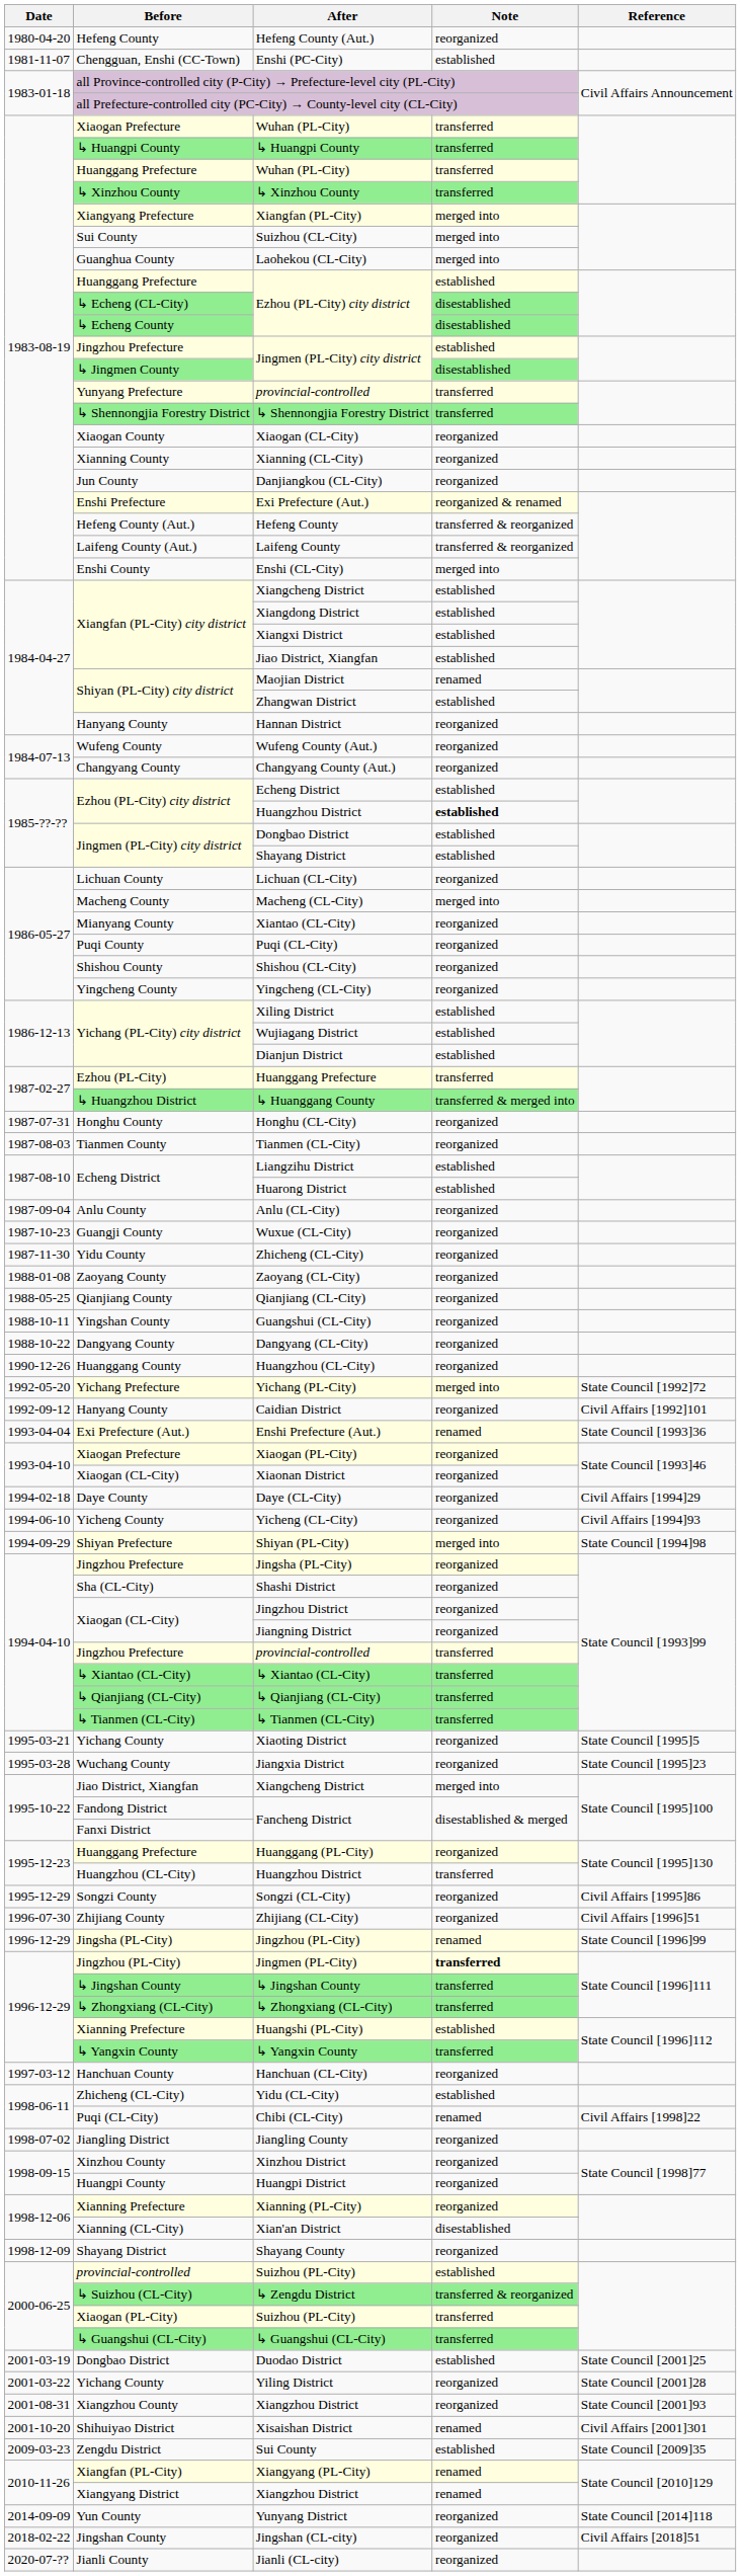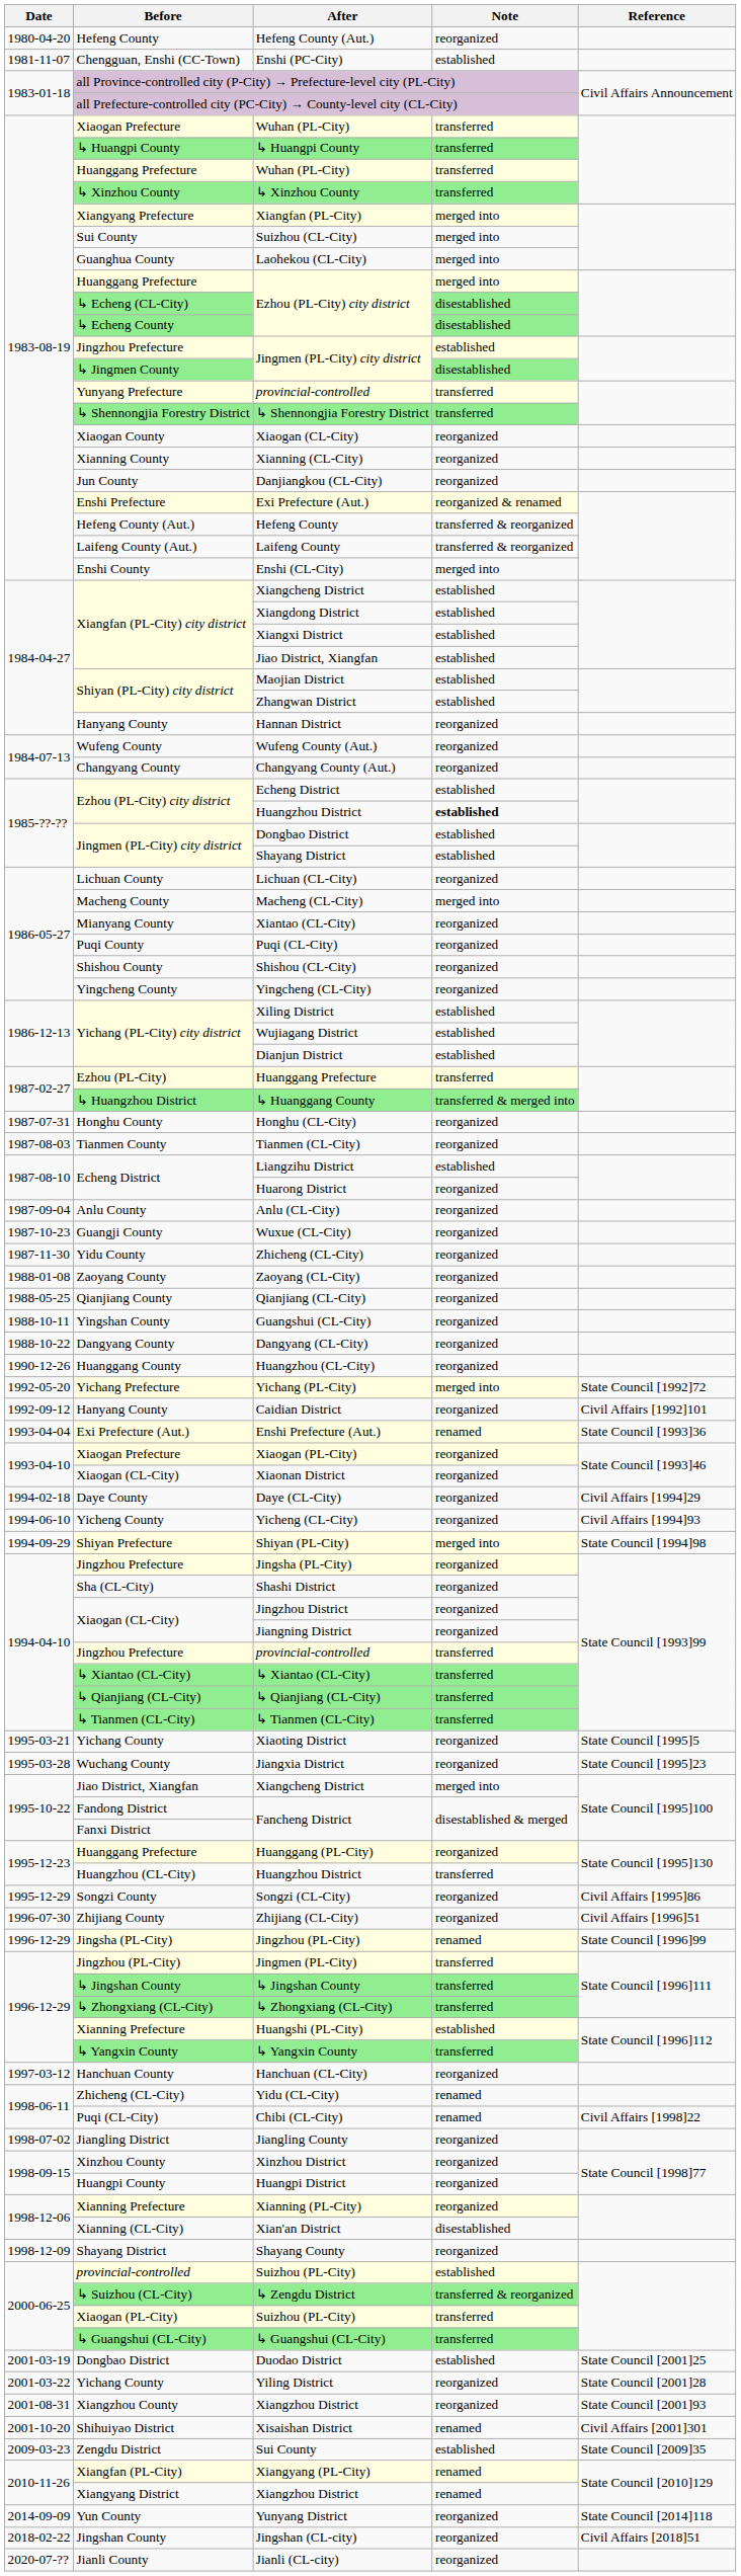Huanggang Prefecture / Ezhou (PL-City) city district | Note: established -> merged into
Maojian District | Note: renamed -> established
Huarong District | Note: established -> reorganized
Jingmen (PL-City) | Note: bold -> normal
Yidu (CL-City) | Note: established -> renamed
